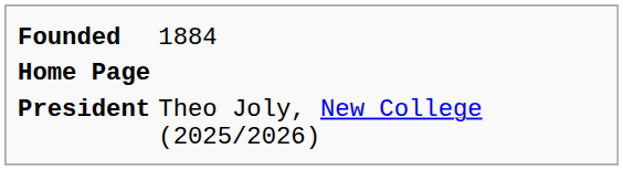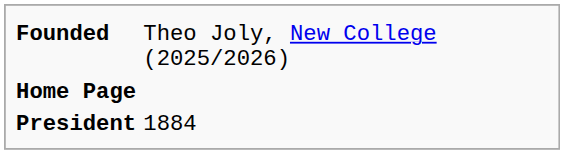Founded | column 2: 1884 -> Theo Joly, New College (2025/2026)
President | column 2: Theo Joly, New College (2025/2026) -> 1884
